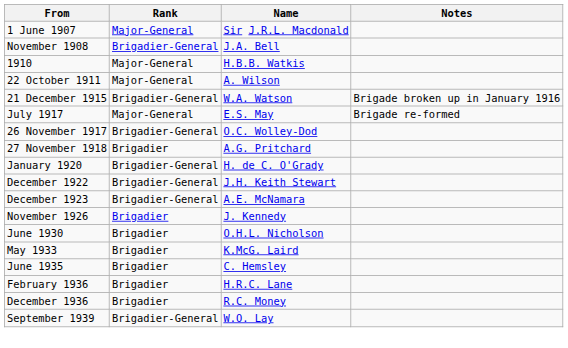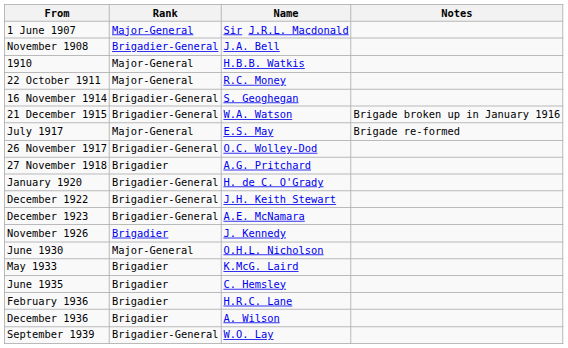22 October 1911 | Name: A. Wilson -> R.C. Money
+ row: 16 November 1914 | Brigadier-General | S. Geoghegan
June 1930 | Rank: Brigadier -> Major-General
December 1936 | Name: R.C. Money -> A. Wilson
